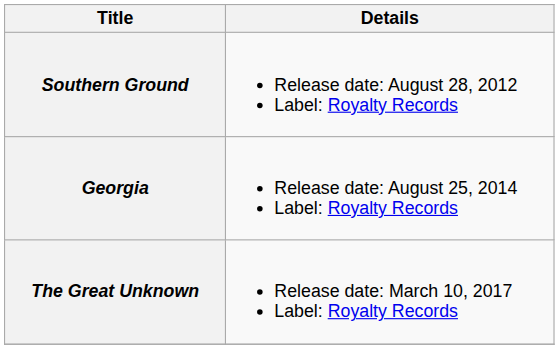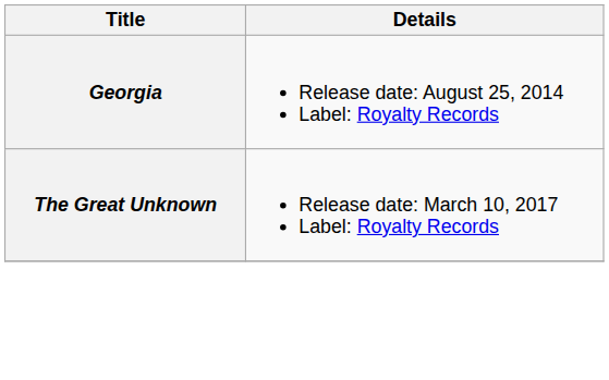- row: Southern Ground | Release date: August 28, 2012 Label: Royalty Records
